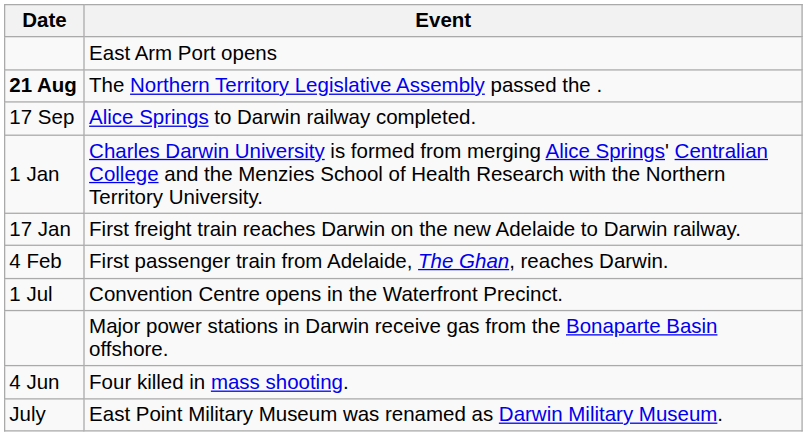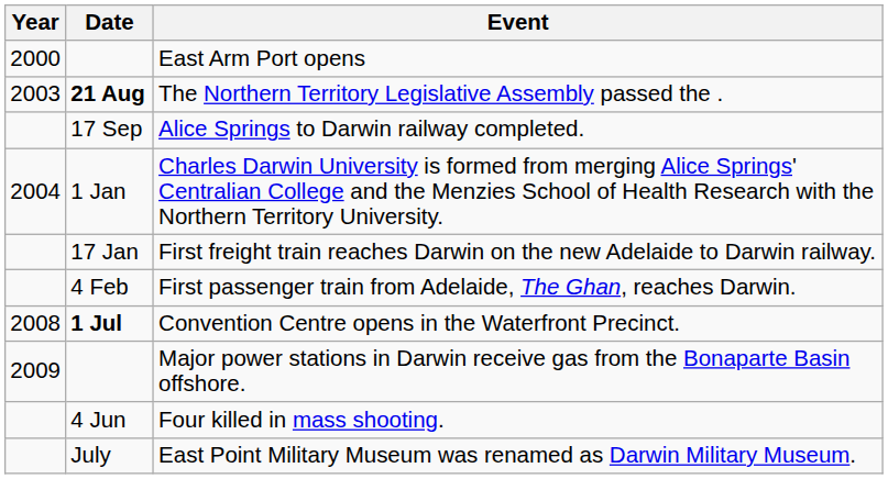+ column: Year | 2000 | 2003 | 2004 | 2008 | 2009
Convention Centre opens in the Waterfront Precinct. | Date: normal -> bold
